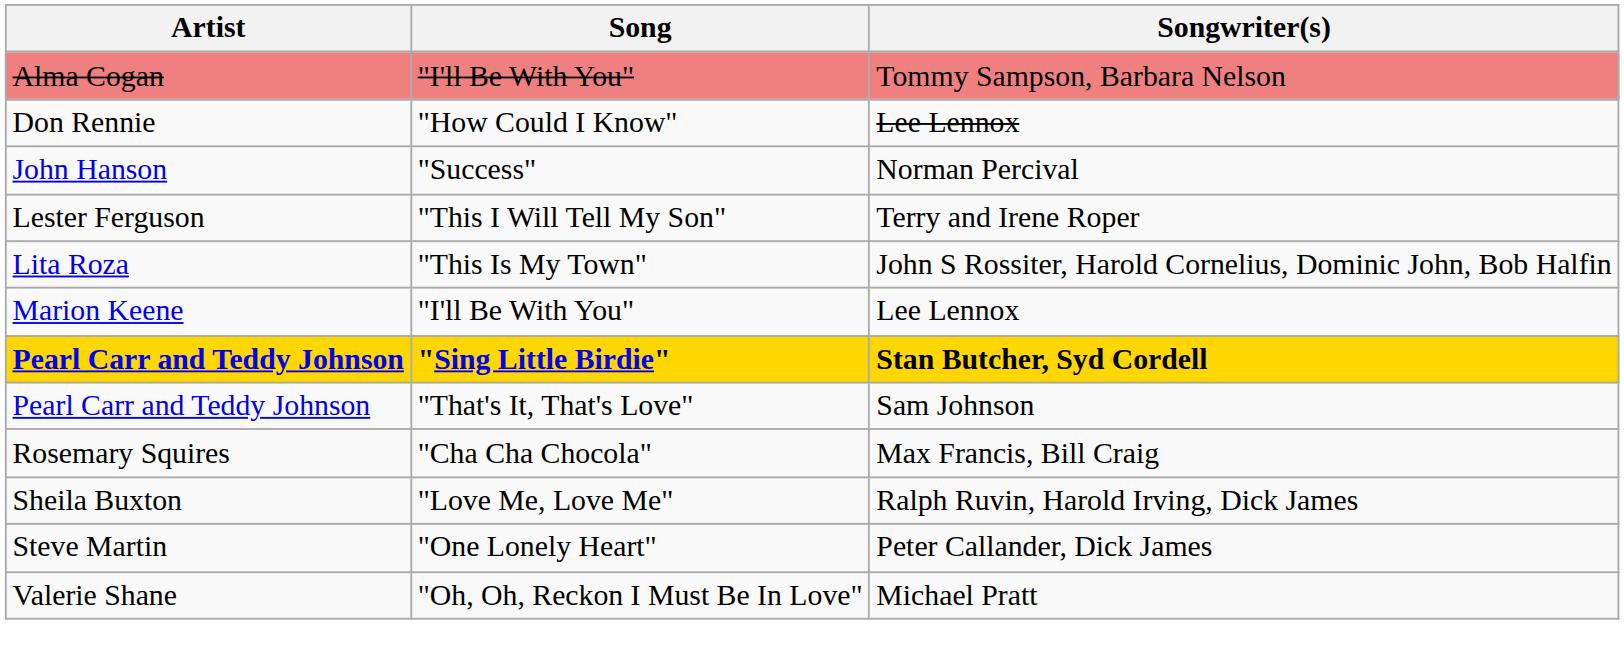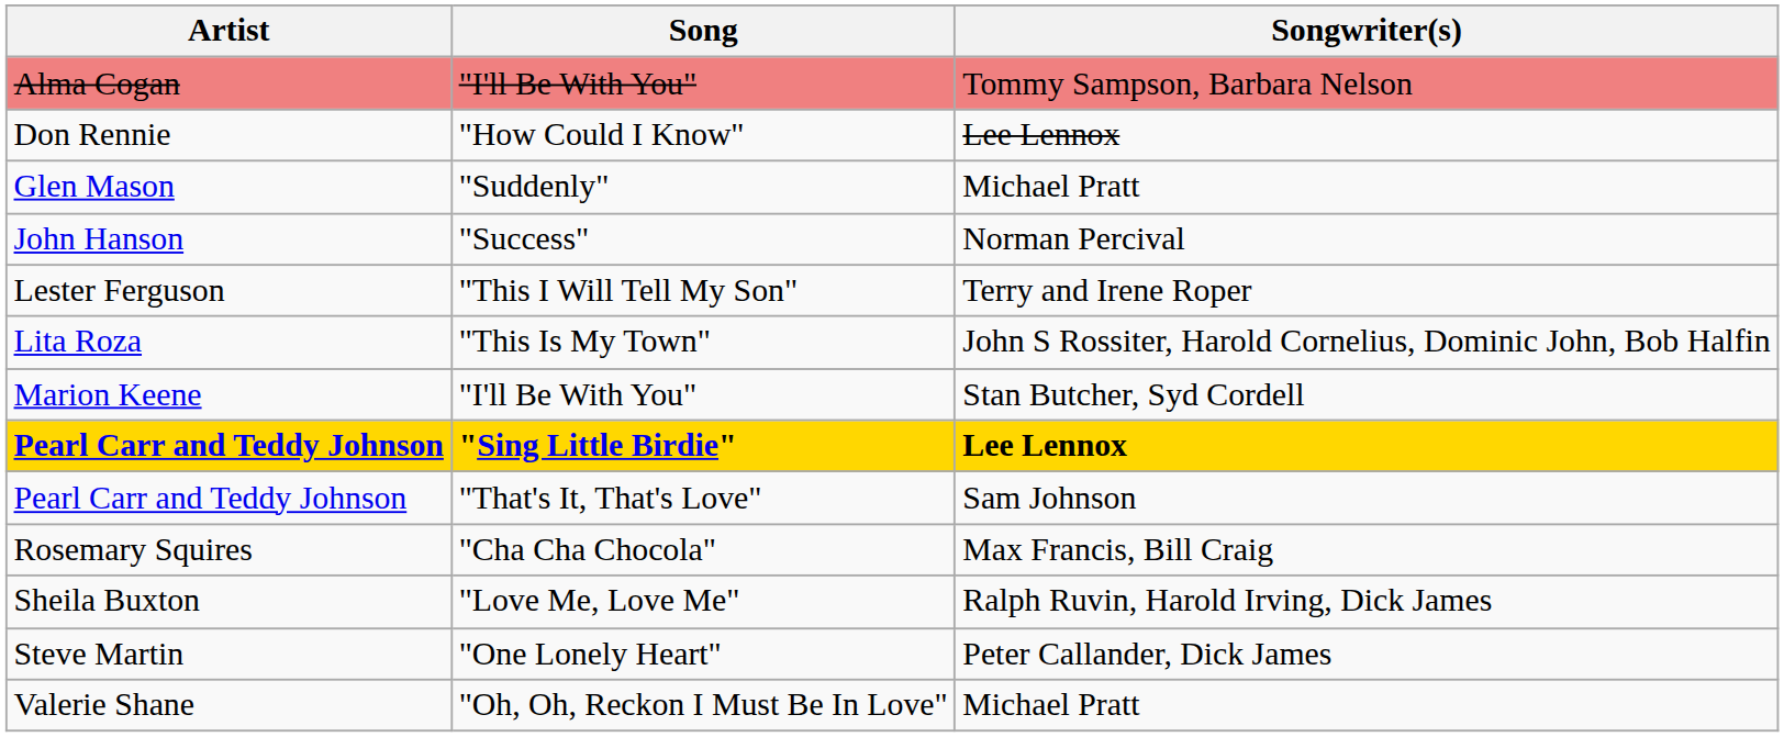+ row: Glen Mason | "Suddenly" | Michael Pratt
Marion Keene | Songwriter(s): Lee Lennox -> Stan Butcher, Syd Cordell
Pearl Carr and Teddy Johnson / "Sing Little Birdie" | Songwriter(s): Stan Butcher, Syd Cordell -> Lee Lennox
